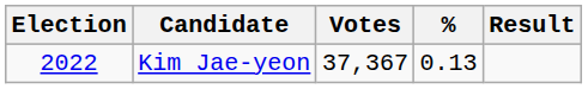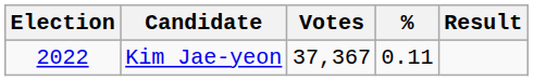Kim Jae-yeon | %: 0.13 -> 0.11
